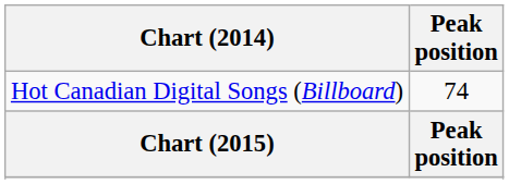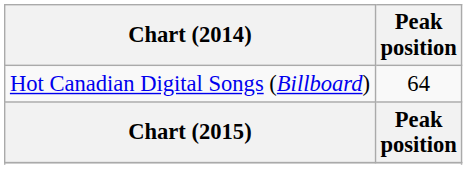Hot Canadian Digital Songs (Billboard) | Peak position: 74 -> 64
